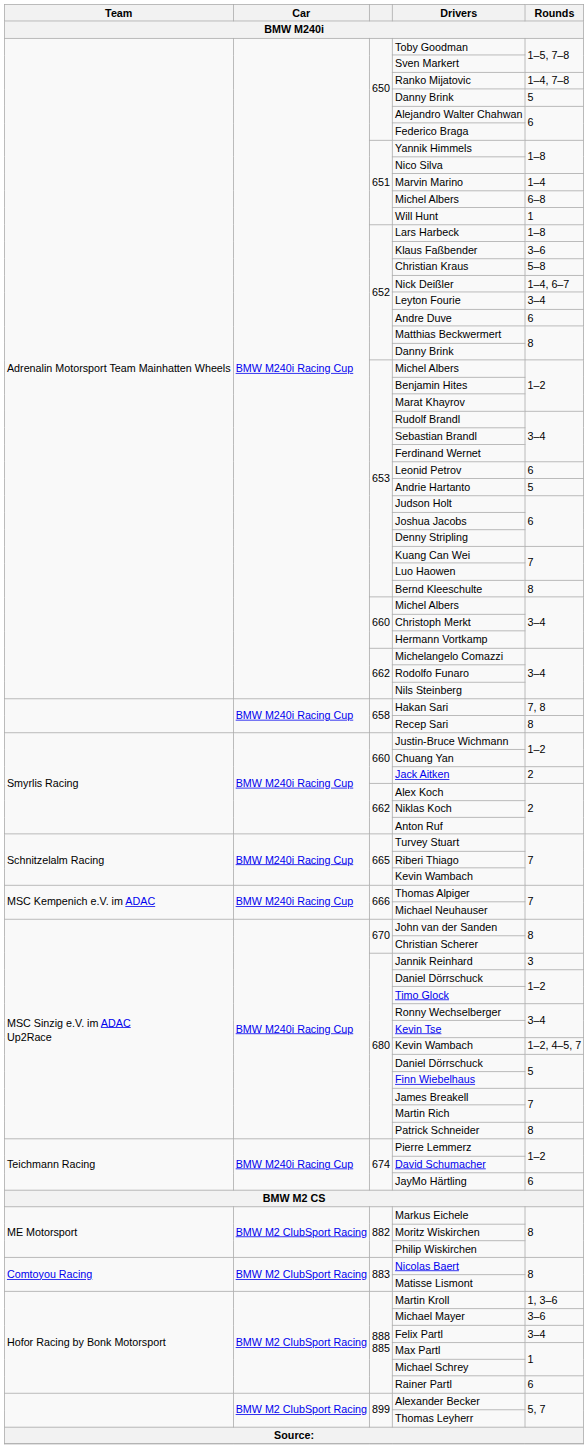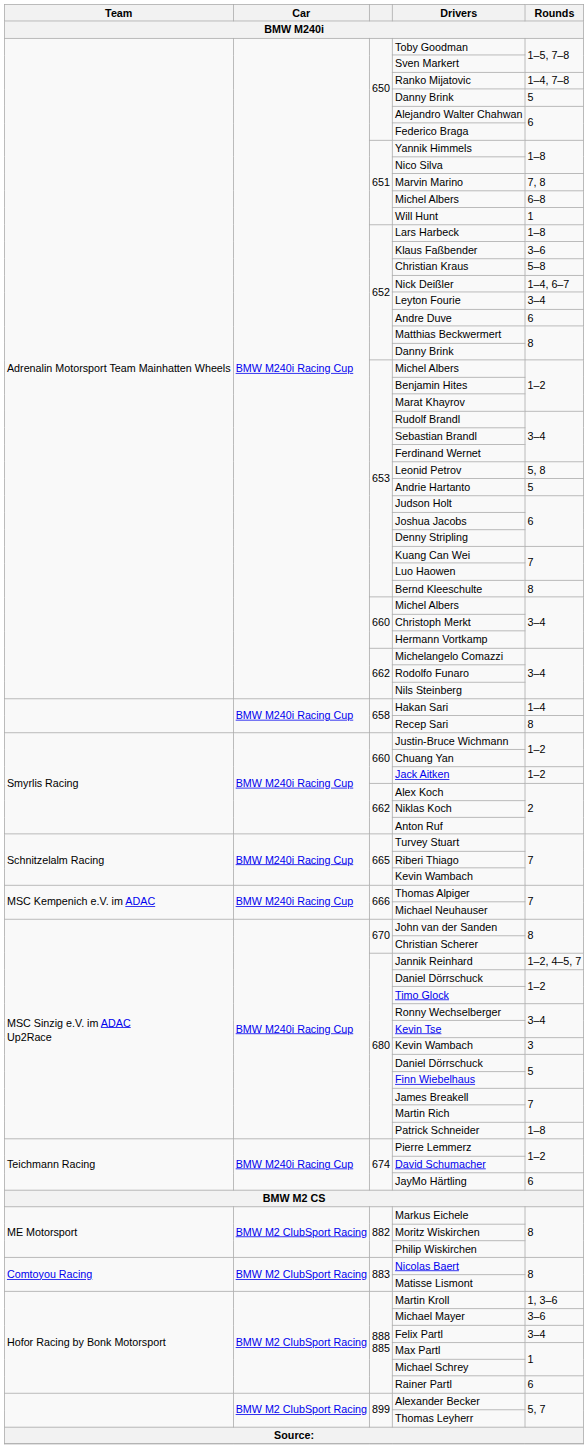Marvin Marino | Rounds: 1–4 -> 7, 8
Leonid Petrov | Rounds: 6 -> 5, 8
Hakan Sari | Rounds: 7, 8 -> 1–4
Jack Aitken | Rounds: 2 -> 1–2
Jannik Reinhard | Rounds: 3 -> 1–2, 4–5, 7
680 / Kevin Wambach | Rounds: 1–2, 4–5, 7 -> 3
Patrick Schneider | Rounds: 8 -> 1–8
